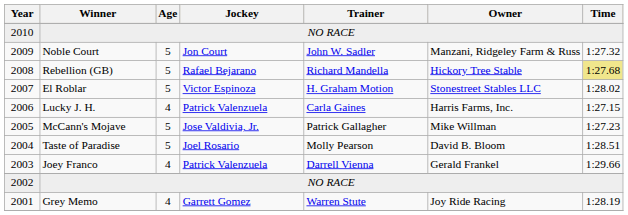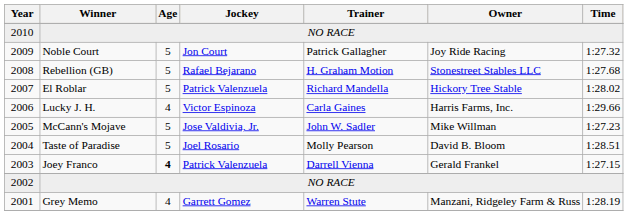Noble Court | Trainer: John W. Sadler -> Patrick Gallagher
Noble Court | Owner: Manzani, Ridgeley Farm & Russ -> Joy Ride Racing
Rebellion (GB) | Trainer: Richard Mandella -> H. Graham Motion
Rebellion (GB) | Owner: Hickory Tree Stable -> Stonestreet Stables LLC
Rebellion (GB) | Time: khaki background -> no background
El Roblar | Jockey: Victor Espinoza -> Patrick Valenzuela
El Roblar | Trainer: H. Graham Motion -> Richard Mandella
El Roblar | Owner: Stonestreet Stables LLC -> Hickory Tree Stable
Lucky J. H. | Jockey: Patrick Valenzuela -> Victor Espinoza
Lucky J. H. | Time: 1:27.15 -> 1:29.66
McCann's Mojave | Trainer: Patrick Gallagher -> John W. Sadler
Joey Franco | Age: normal -> bold
Joey Franco | Time: 1:29.66 -> 1:27.15
Grey Memo | Owner: Joy Ride Racing -> Manzani, Ridgeley Farm & Russ
